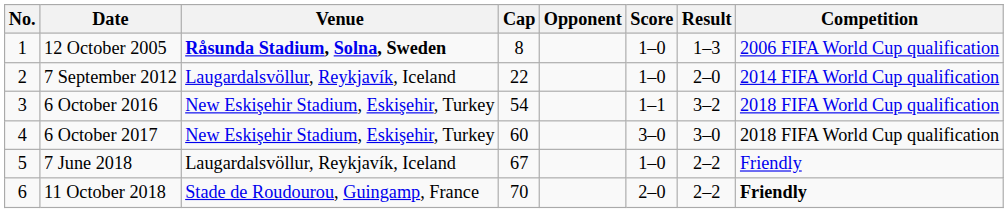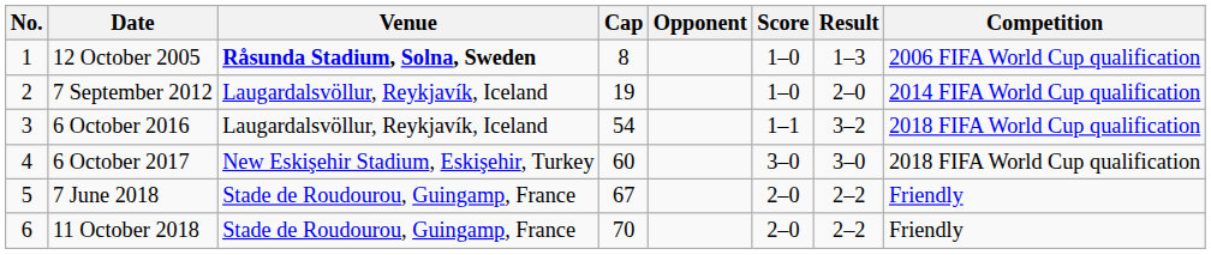7 September 2012 | Cap: 22 -> 19
6 October 2016 | Venue: New Eskişehir Stadium, Eskişehir, Turkey -> Laugardalsvöllur, Reykjavík, Iceland
7 June 2018 | Venue: Laugardalsvöllur, Reykjavík, Iceland -> Stade de Roudourou, Guingamp, France
7 June 2018 | Score: 1–0 -> 2–0
11 October 2018 | Competition: bold -> normal
